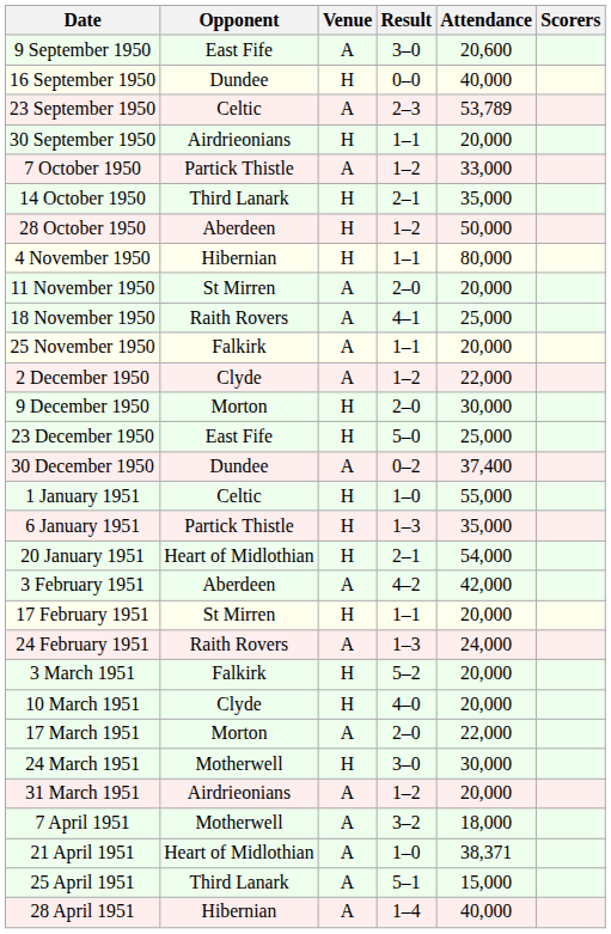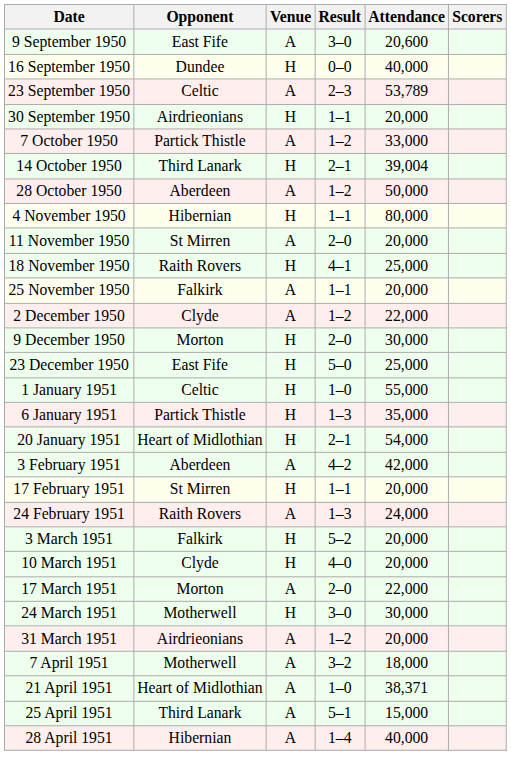14 October 1950 | Attendance: 35,000 -> 39,004
28 October 1950 | Venue: H -> A
18 November 1950 | Venue: A -> H
- row: 30 December 1950 | Dundee | A | 0–2 | 37,400
